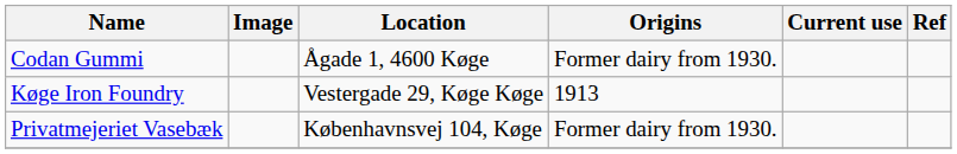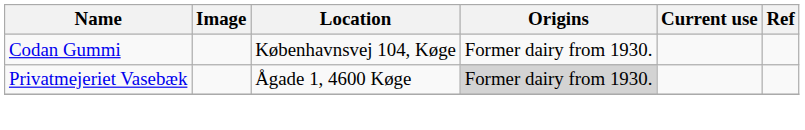Codan Gummi | Location: Ågade 1, 4600 Køge -> Københavnsvej 104, Køge
- row: Køge Iron Foundry | Vestergade 29, Køge Køge | 1913
Privatmejeriet Vasebæk | Location: Københavnsvej 104, Køge -> Ågade 1, 4600 Køge
Privatmejeriet Vasebæk | Origins: no background -> lightgrey background
